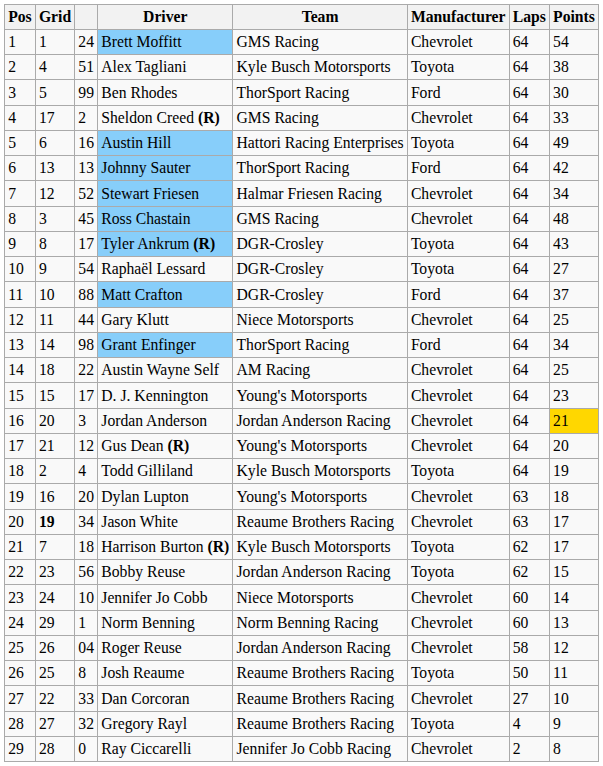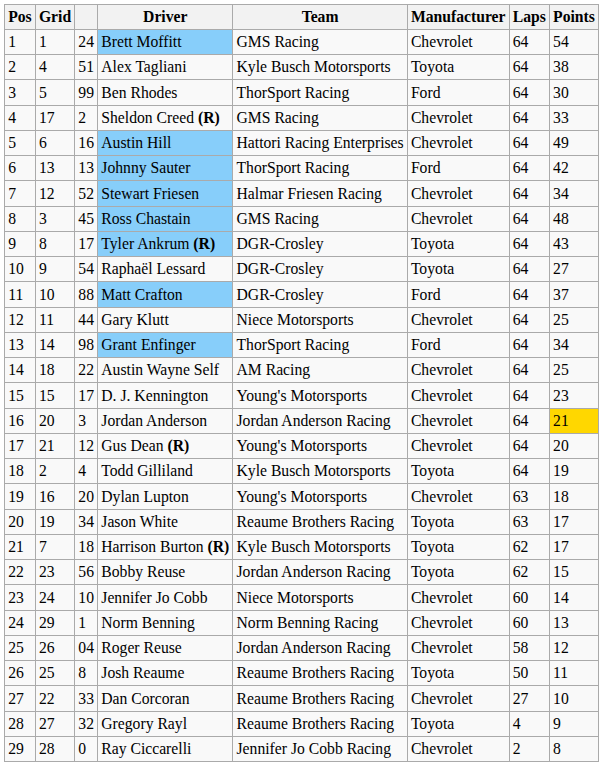Austin Hill | Manufacturer: Toyota -> Chevrolet
Jason White | Grid: bold -> normal
Jason White | Manufacturer: Chevrolet -> Toyota
